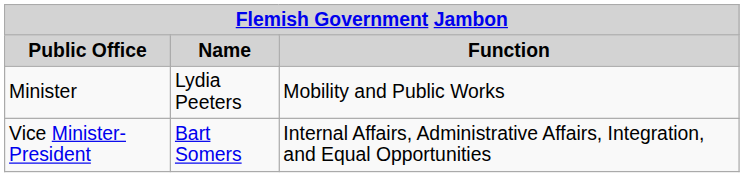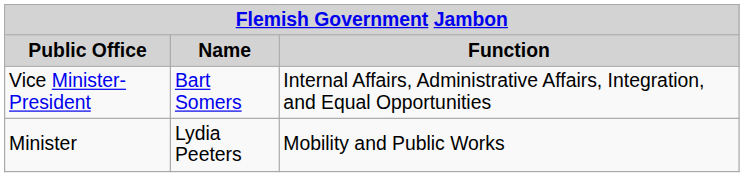rows swapped: Vice Minister-President <-> Minister
